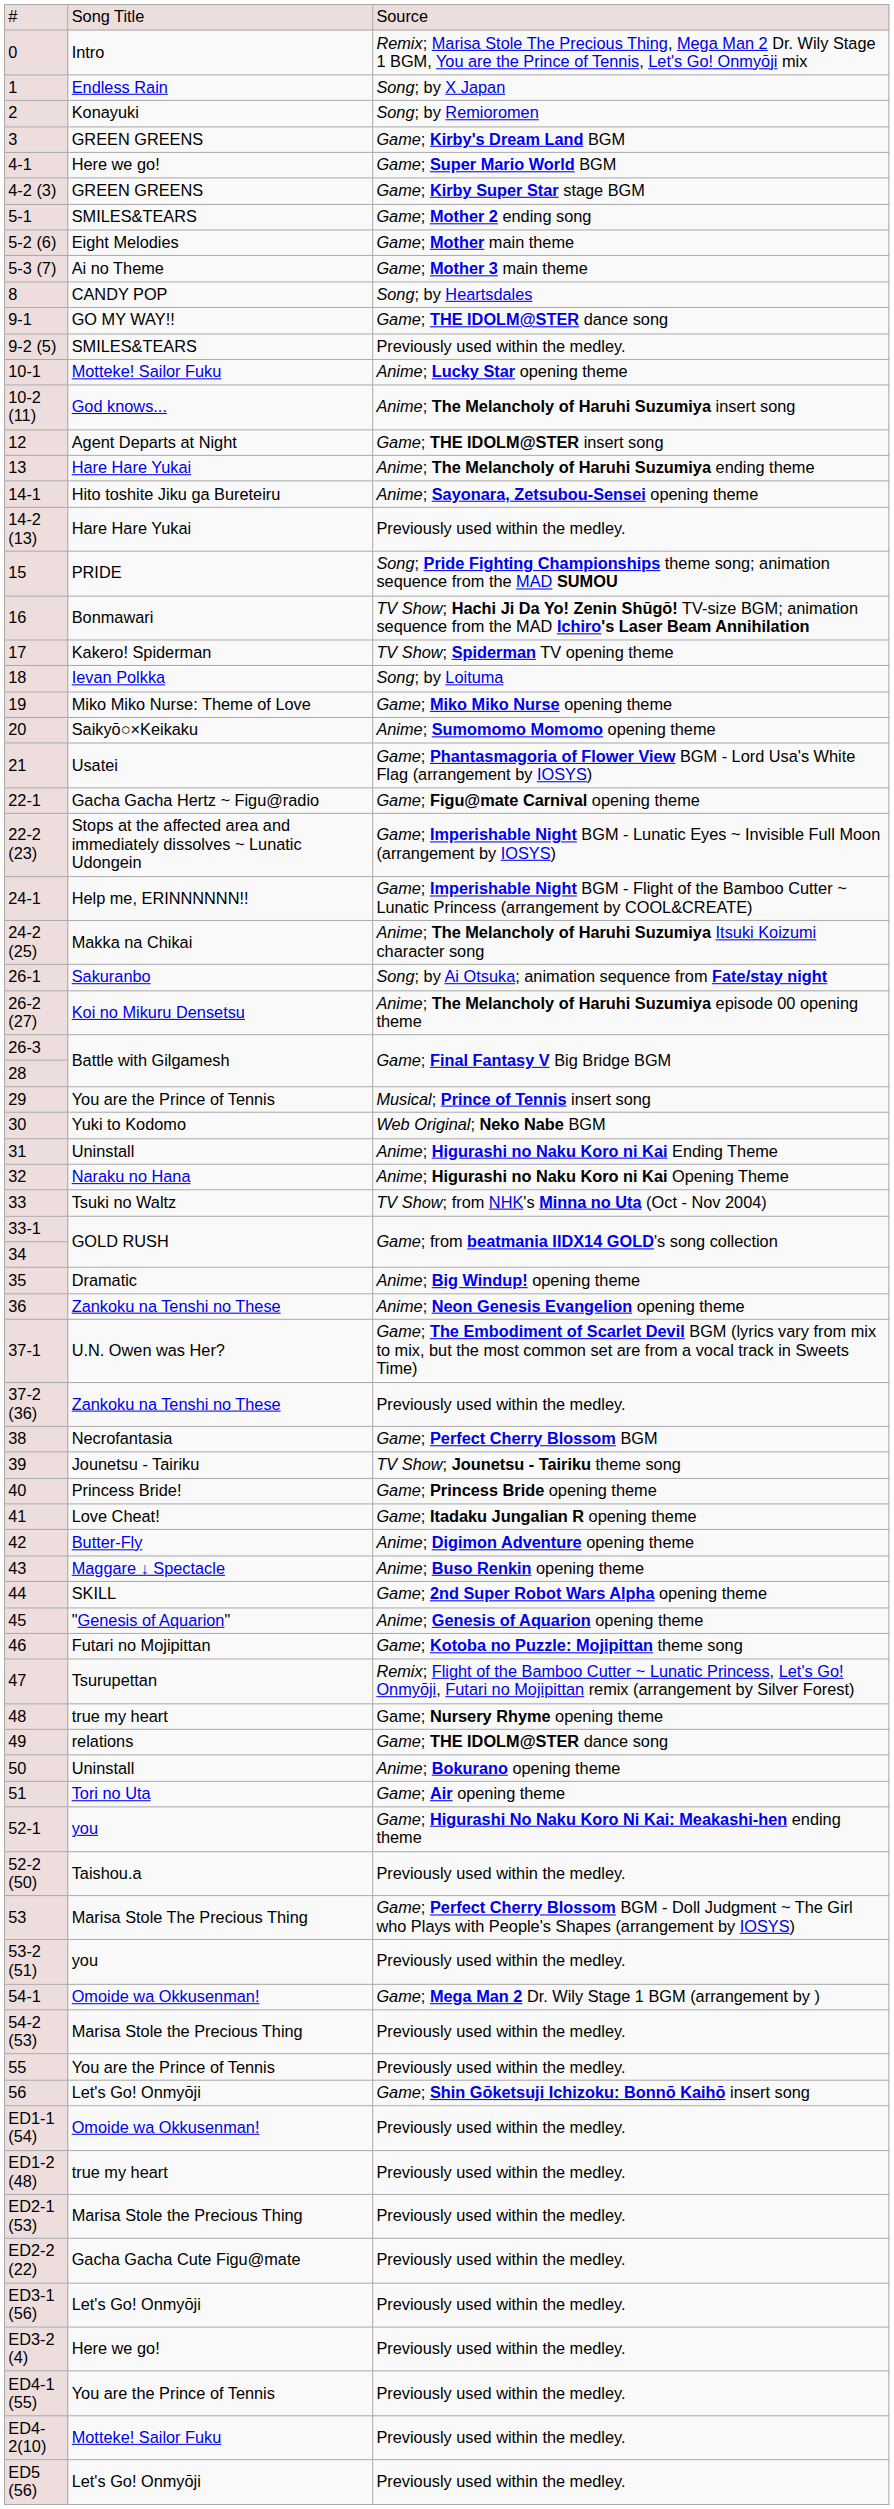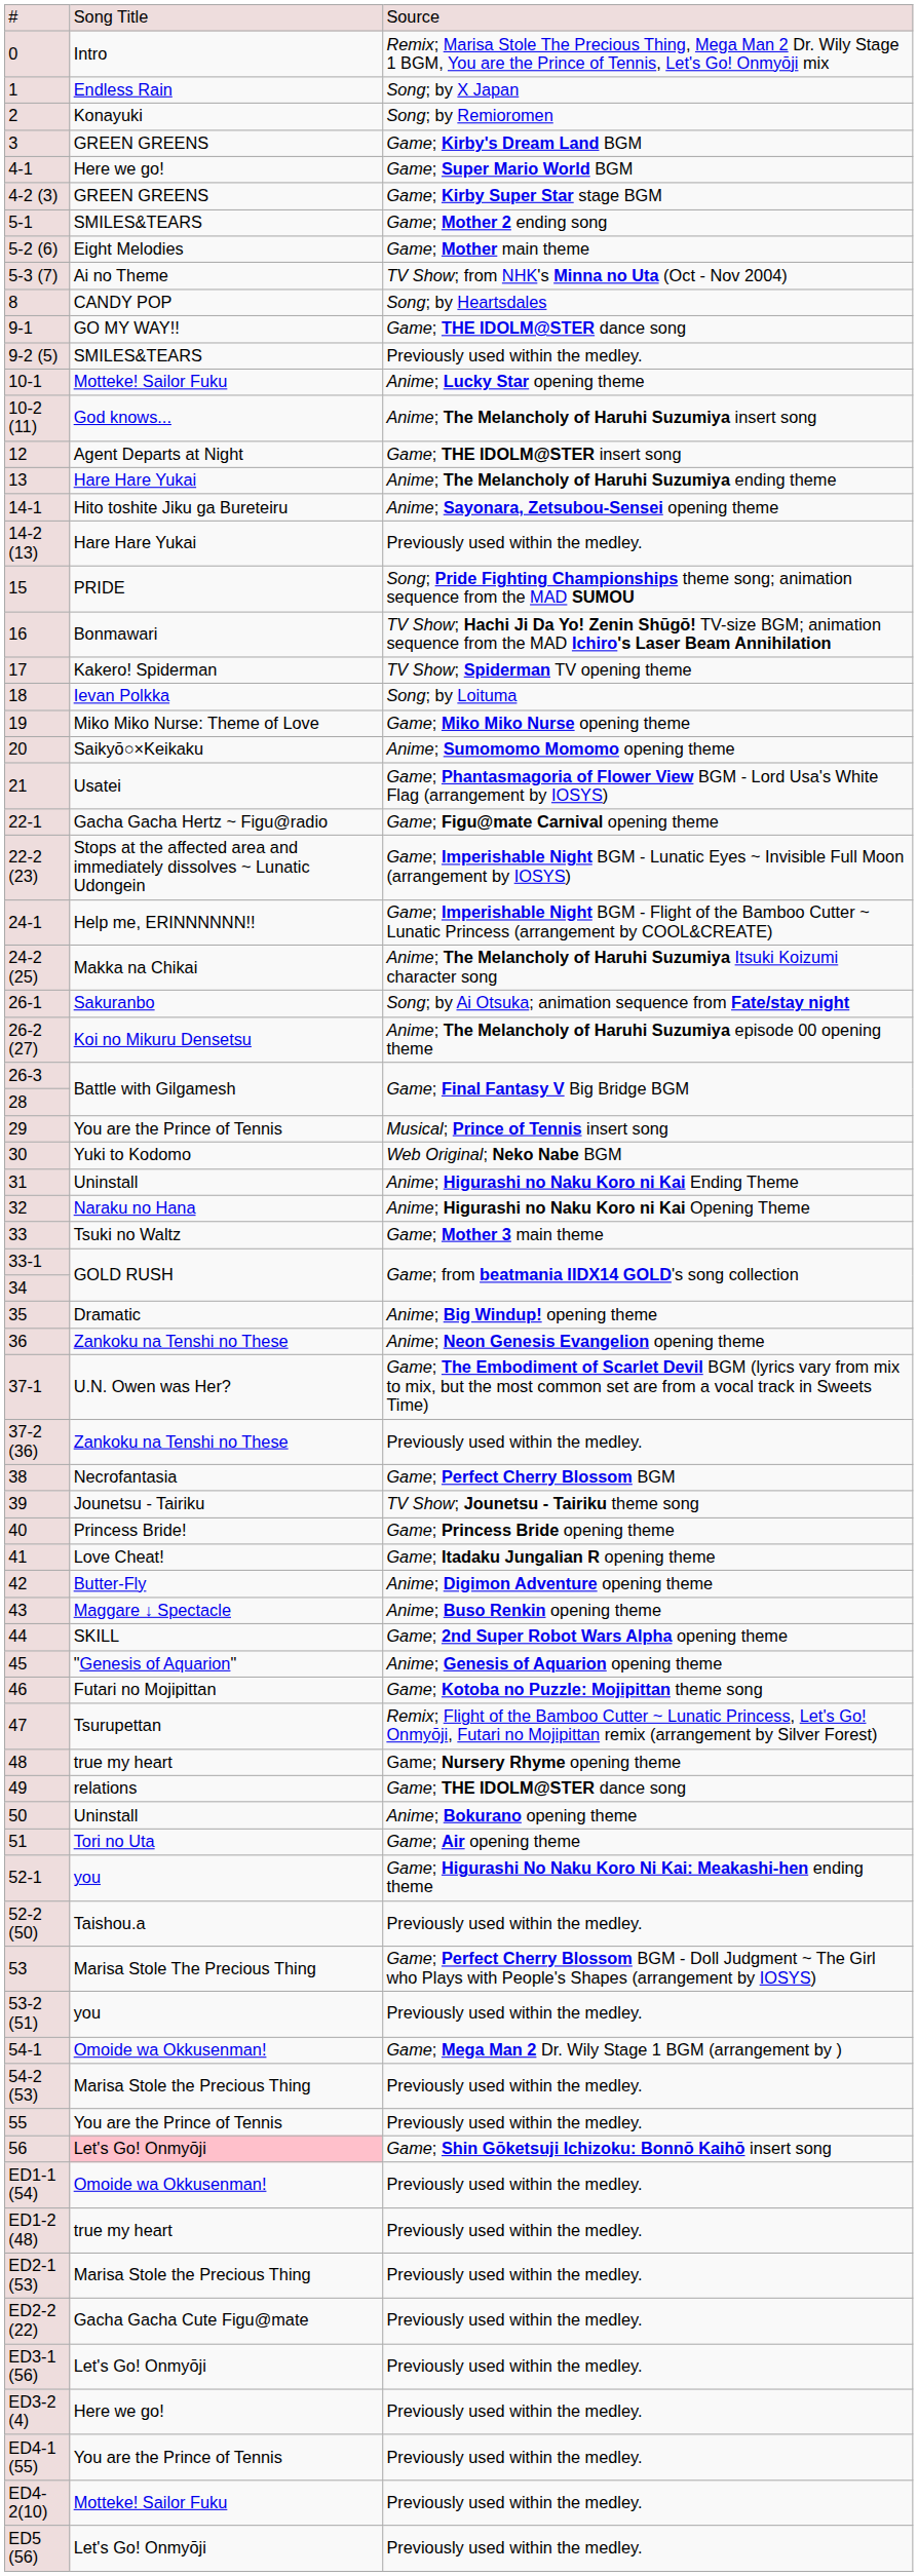5-3 (7) | column 3: Game; Mother 3 main theme -> TV Show; from NHK's Minna no Uta (Oct - Nov 2004)
33 | column 3: TV Show; from NHK's Minna no Uta (Oct - Nov 2004) -> Game; Mother 3 main theme
56 | column 2: no background -> pink background
